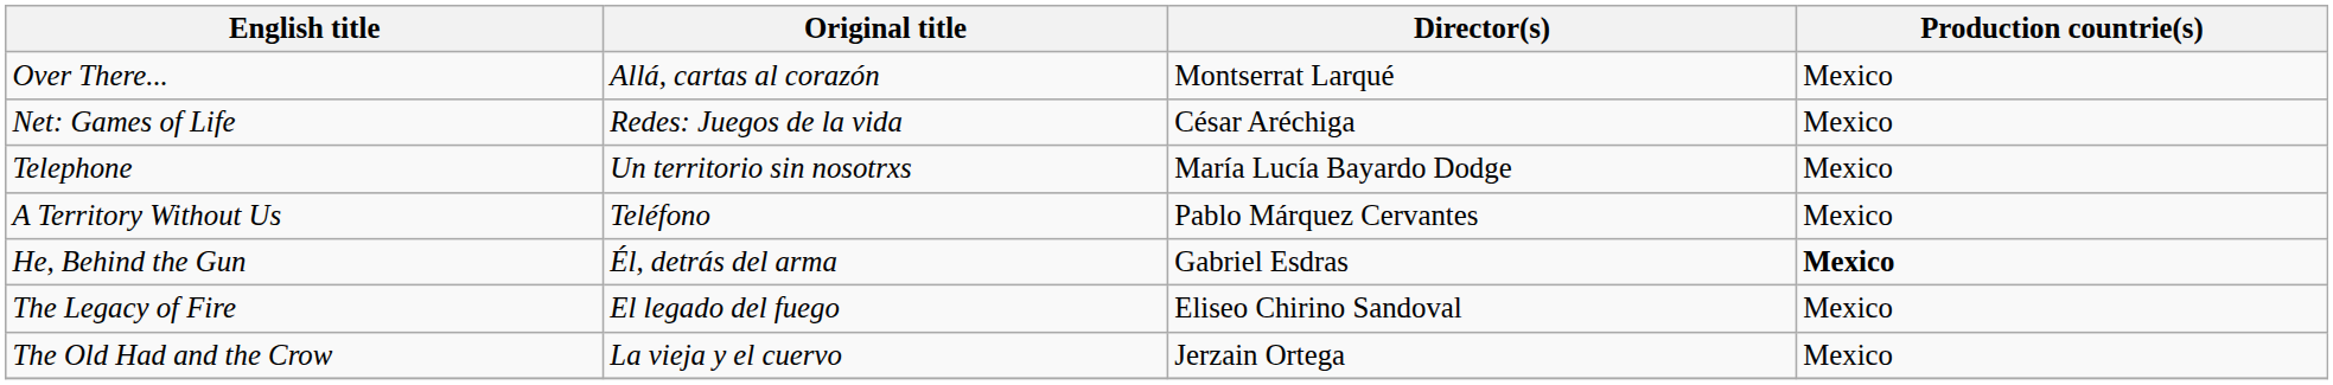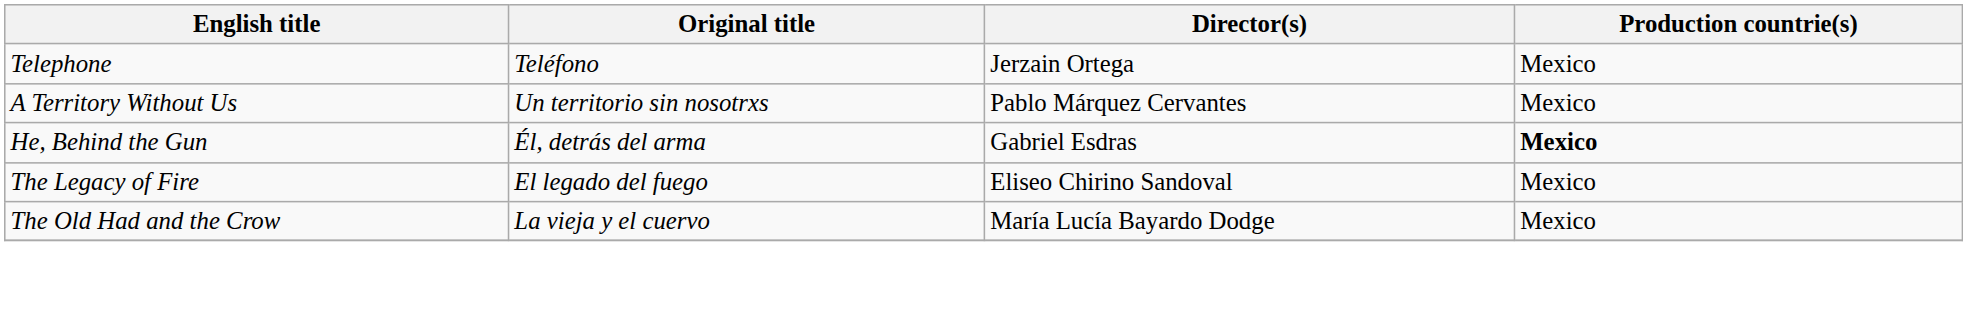- row: Over There... | Allá, cartas al corazón | Montserrat Larqué | Mexico
- row: Net: Games of Life | Redes: Juegos de la vida | César Aréchiga | Mexico
Telephone | Original title: Un territorio sin nosotrxs -> Teléfono
Telephone | Director(s): María Lucía Bayardo Dodge -> Jerzain Ortega
A Territory Without Us | Original title: Teléfono -> Un territorio sin nosotrxs
The Old Had and the Crow | Director(s): Jerzain Ortega -> María Lucía Bayardo Dodge
